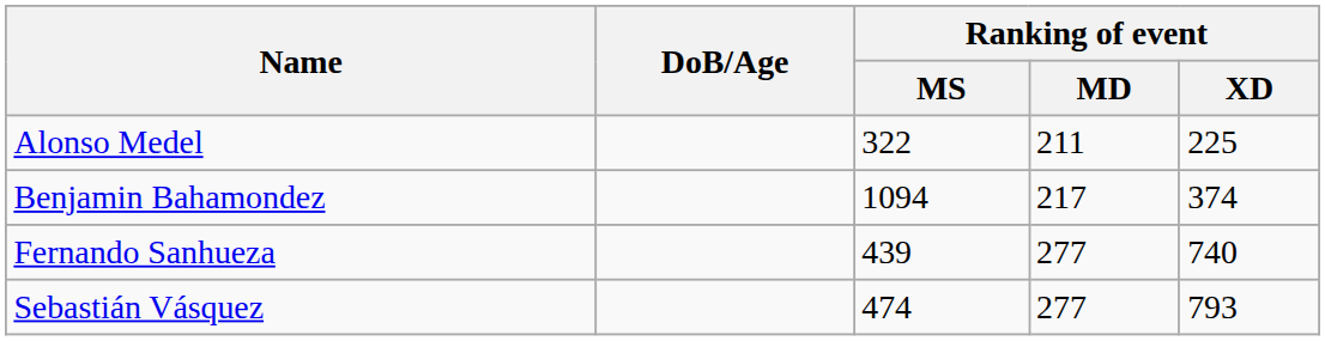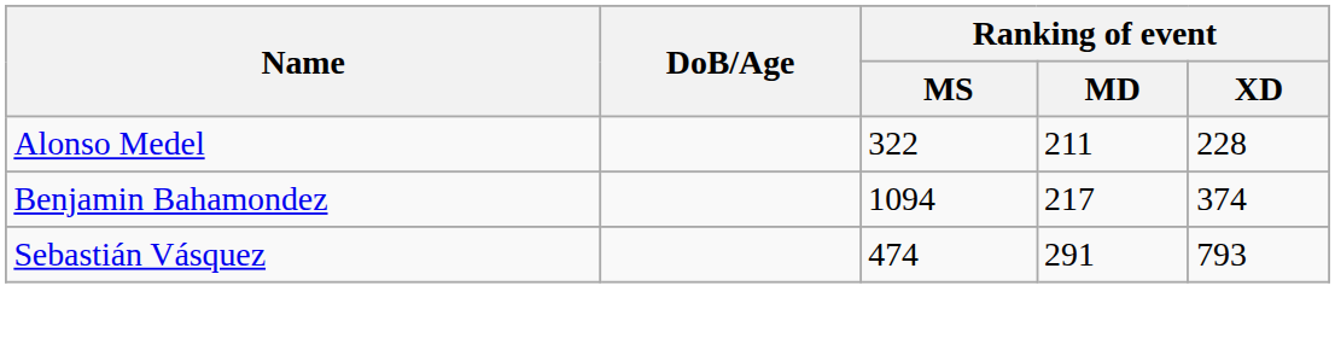Alonso Medel | Ranking of event / XD: 225 -> 228
- row: Fernando Sanhueza | 439 | 277 | 740
Sebastián Vásquez | Ranking of event / MD: 277 -> 291
